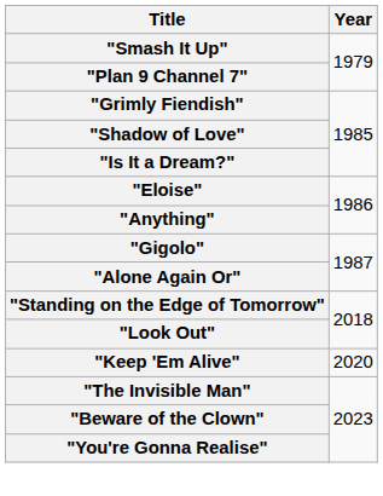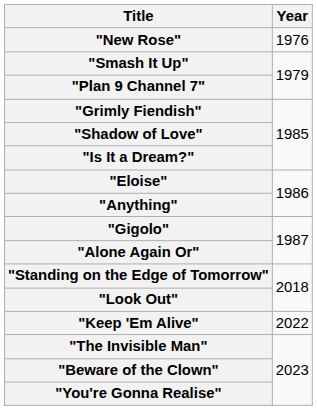+ row: "New Rose" | 1976
"Keep 'Em Alive" | Year: 2020 -> 2022
